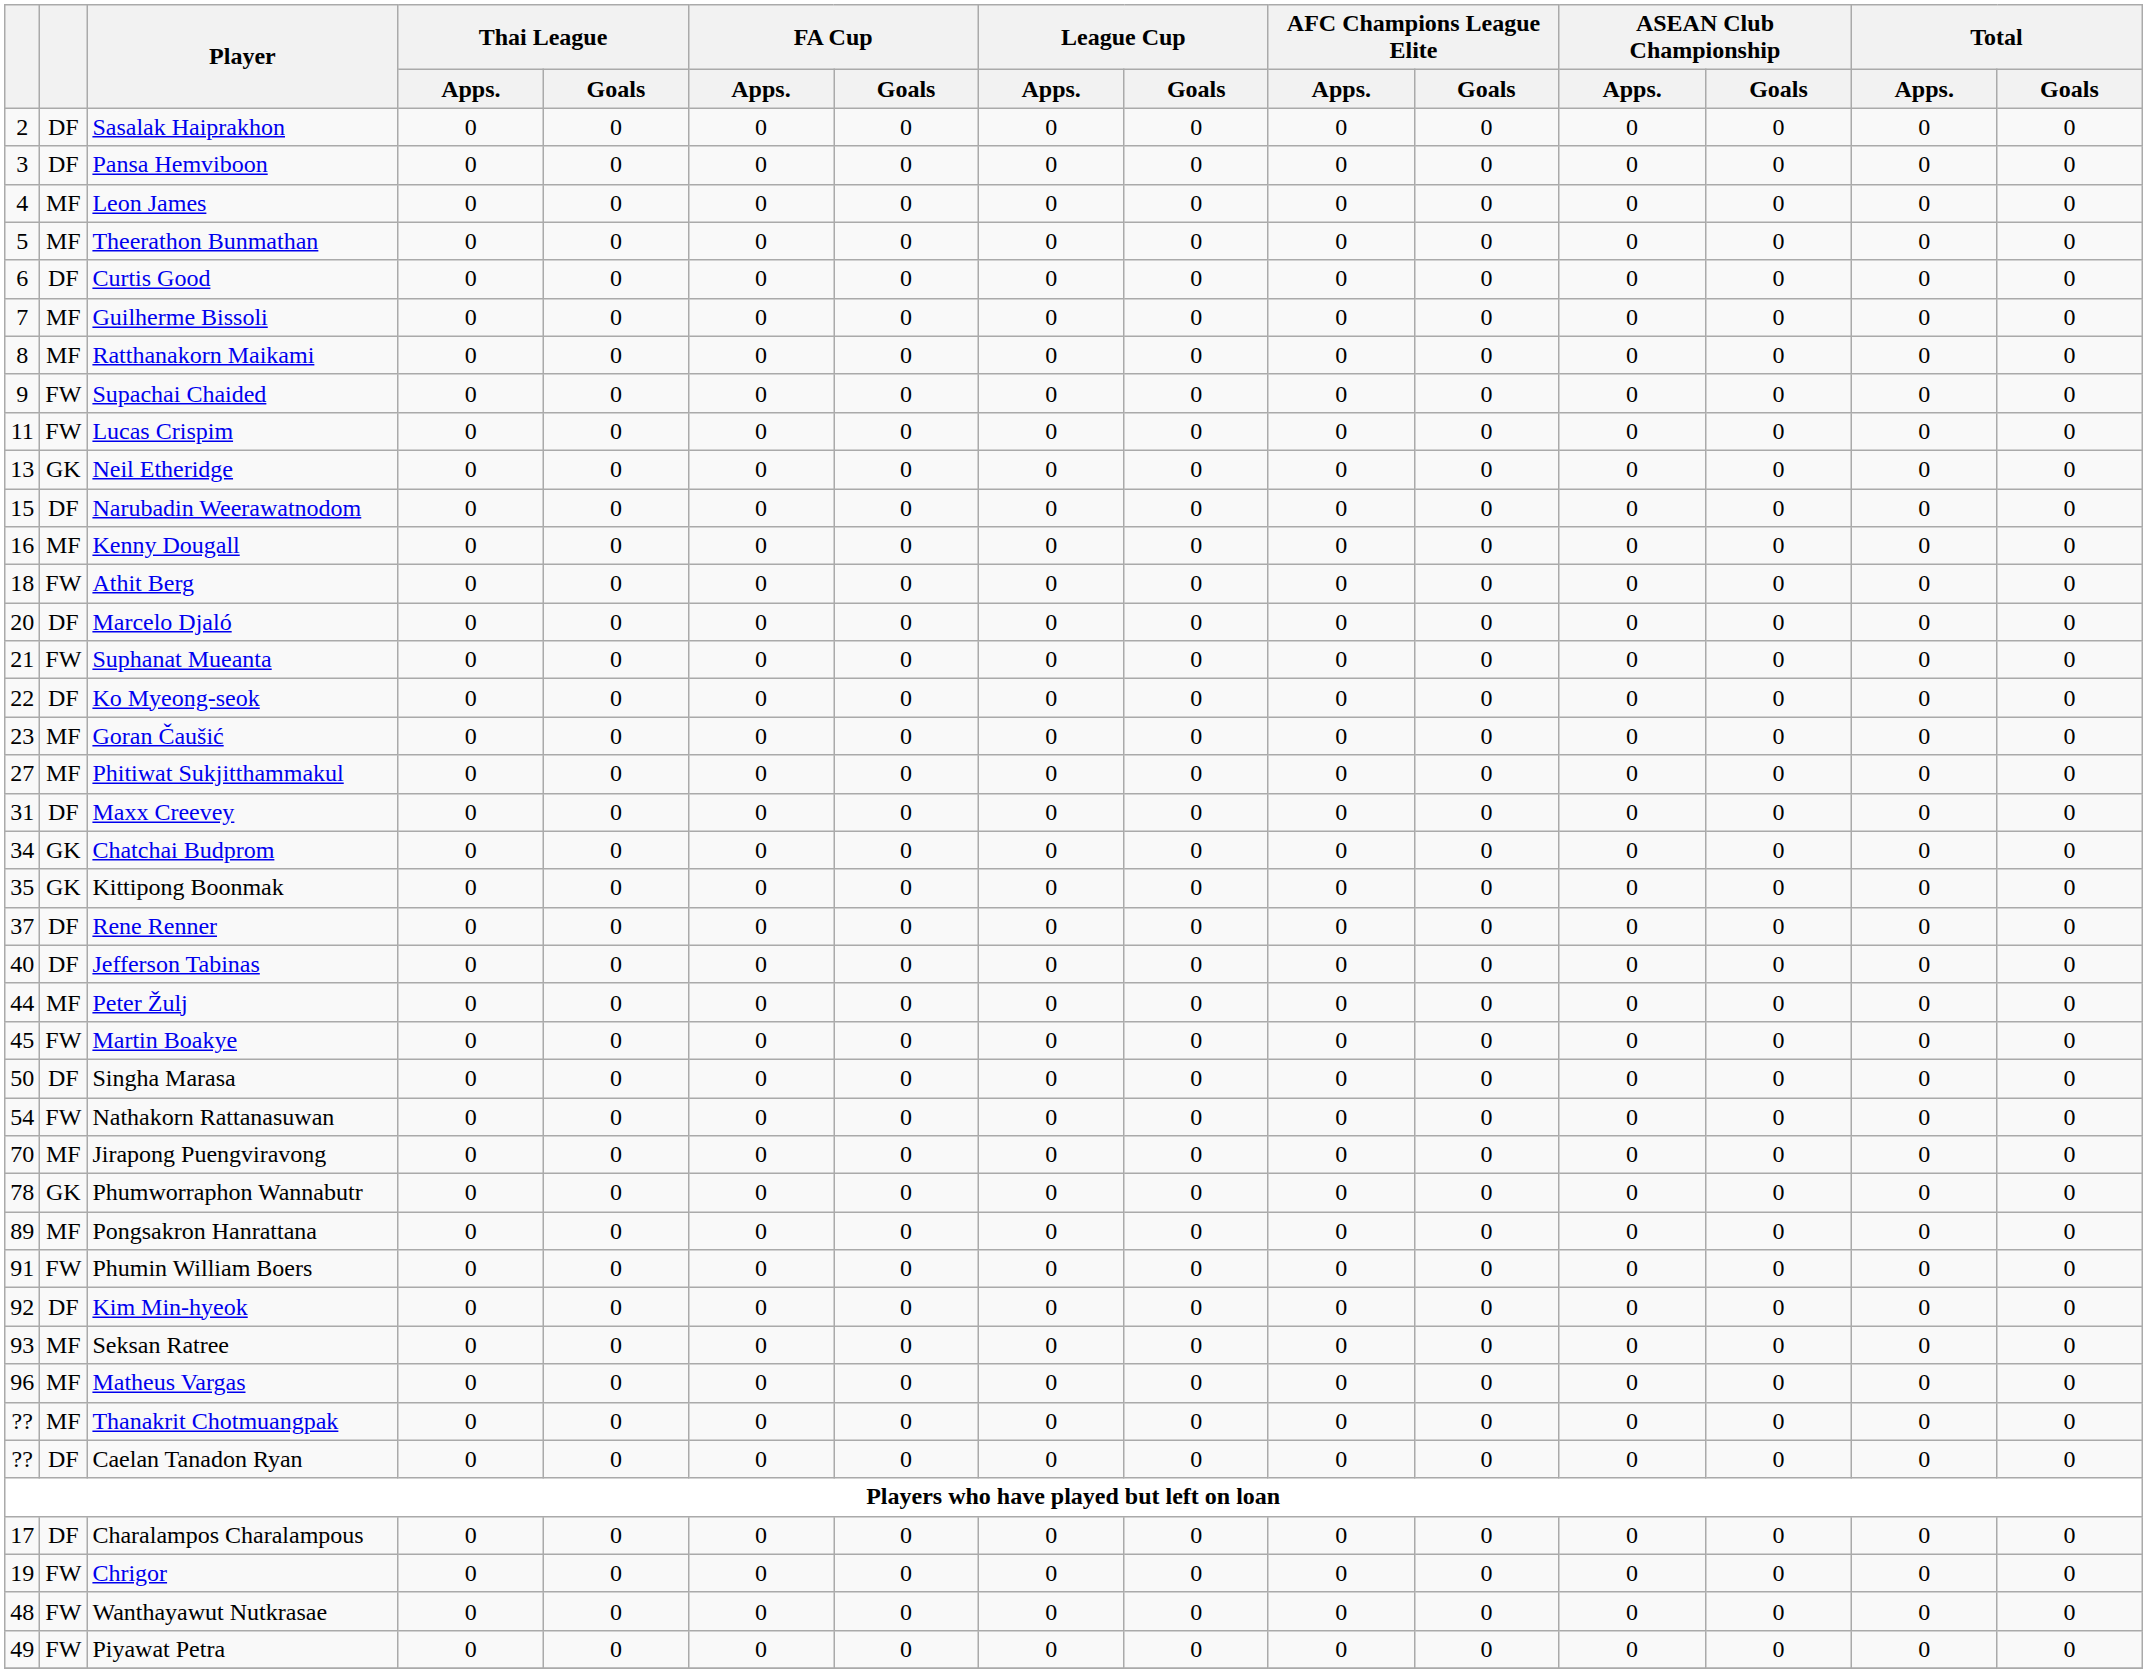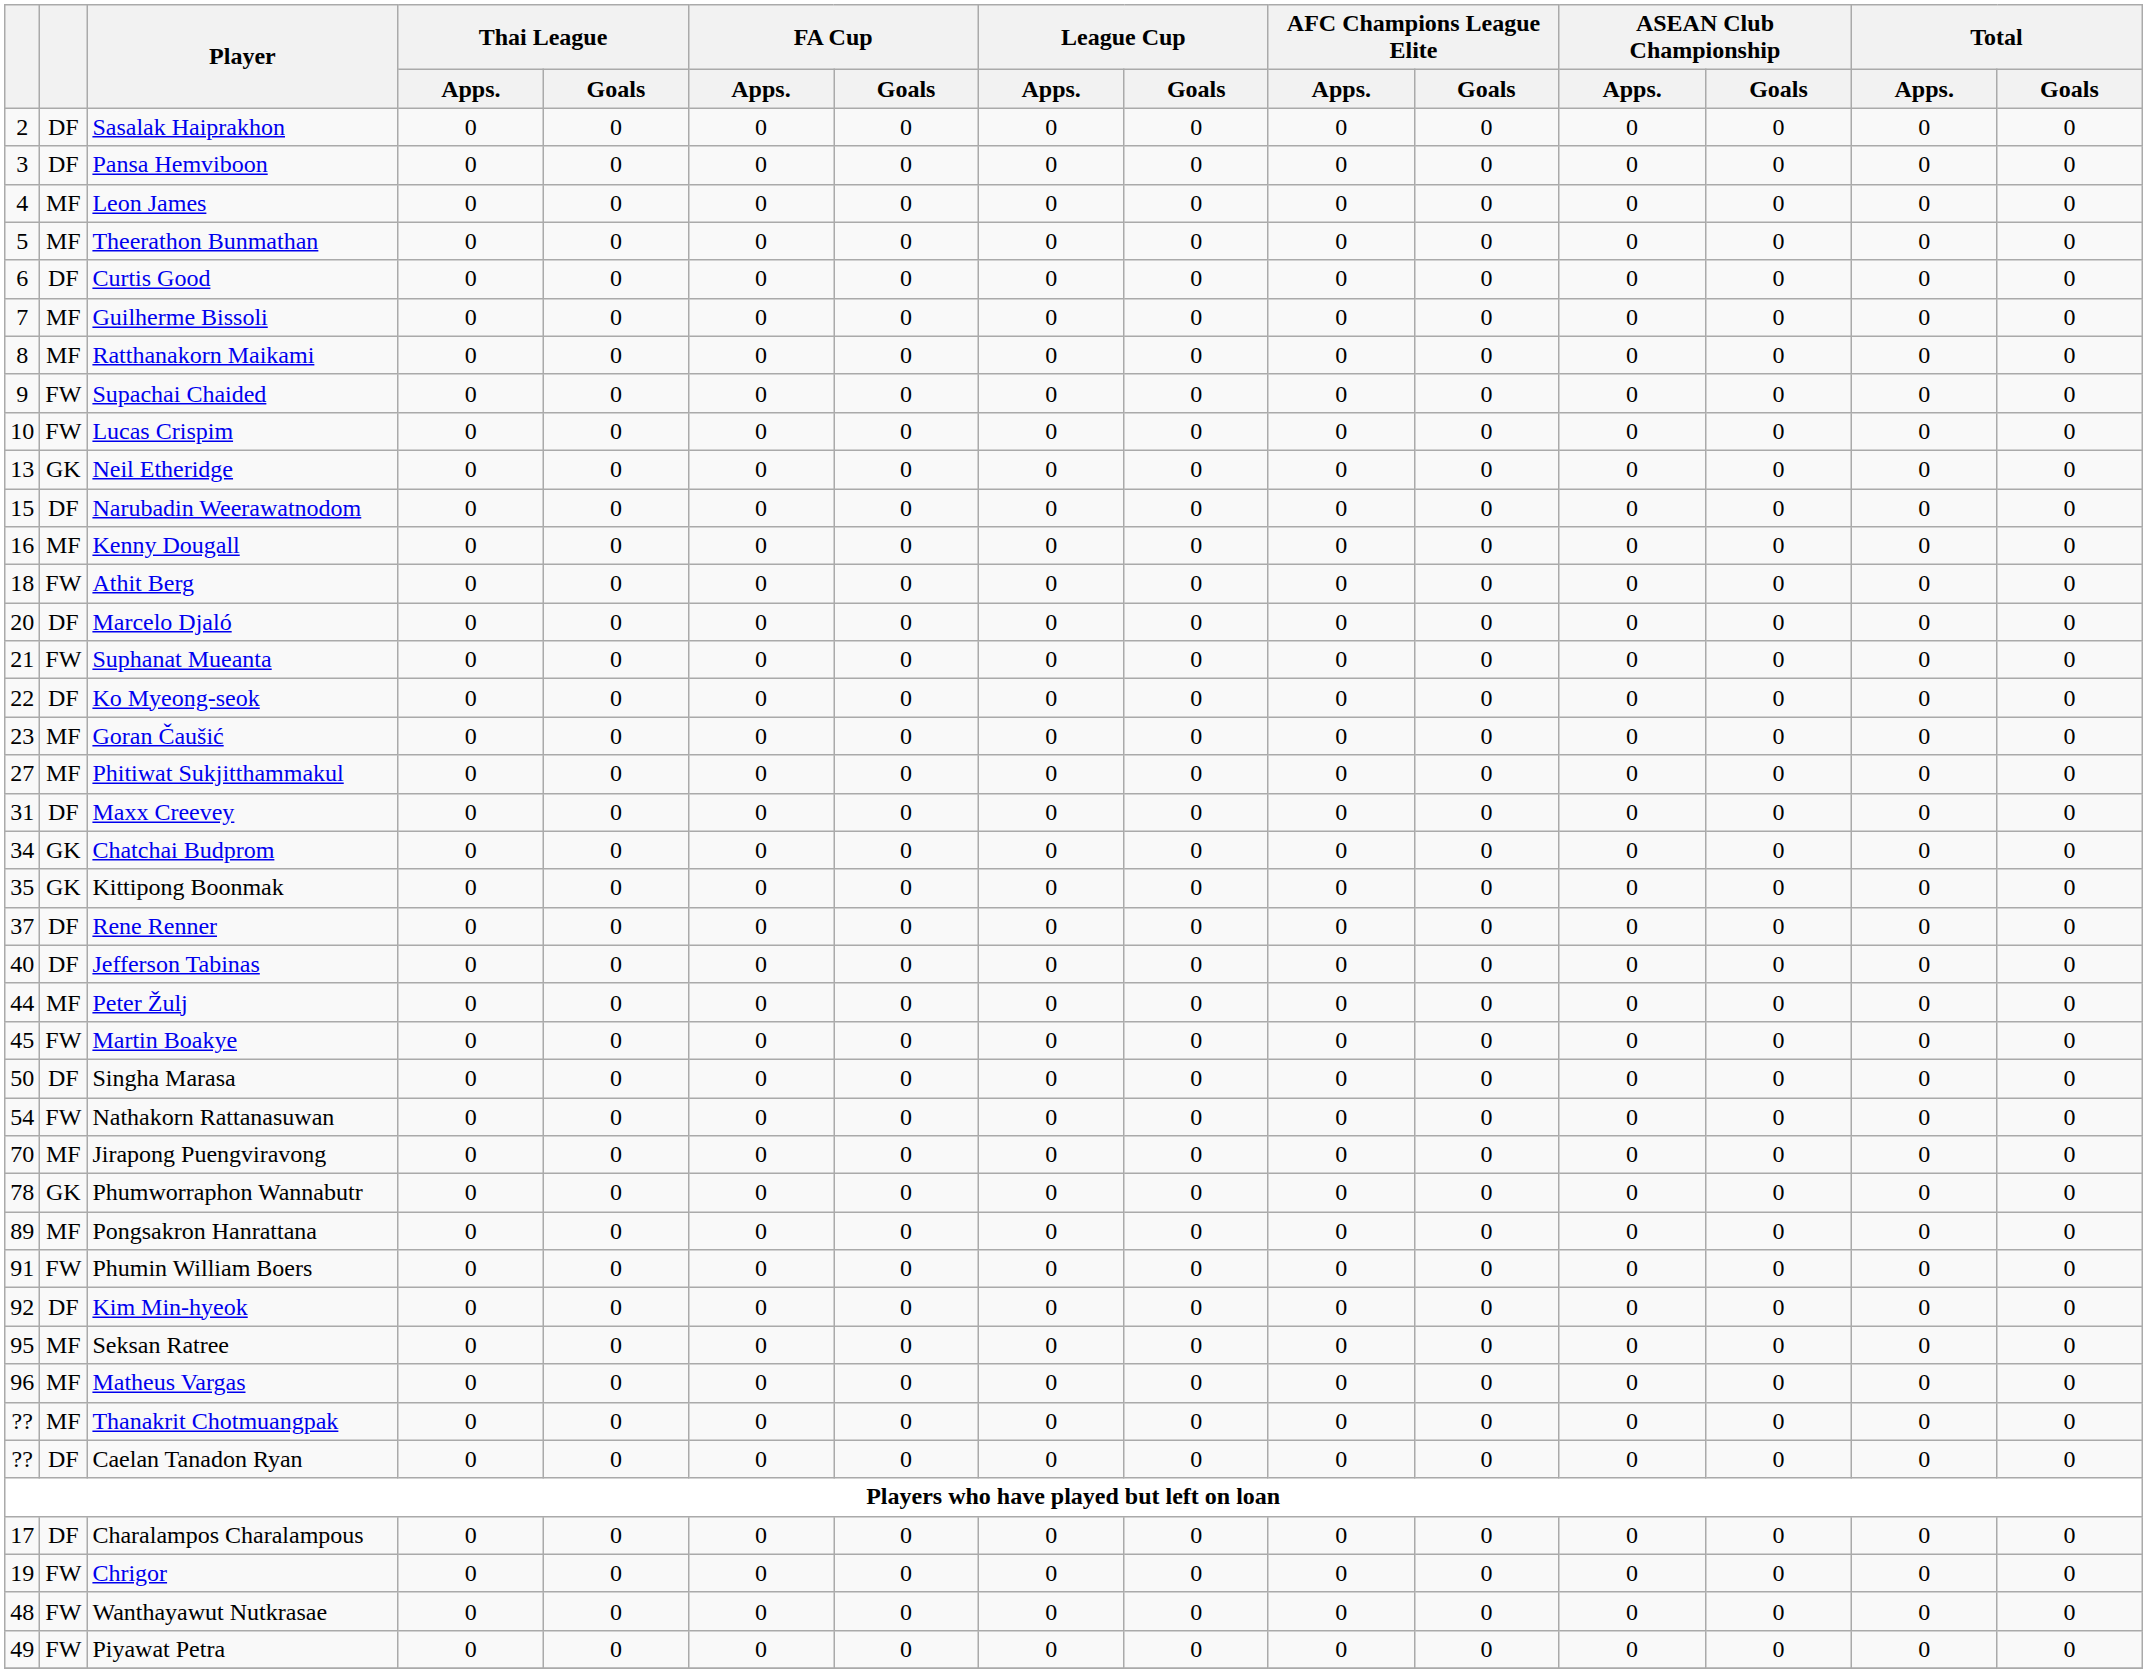Lucas Crispim | column 1: 11 -> 10
Seksan Ratree | column 1: 93 -> 95
